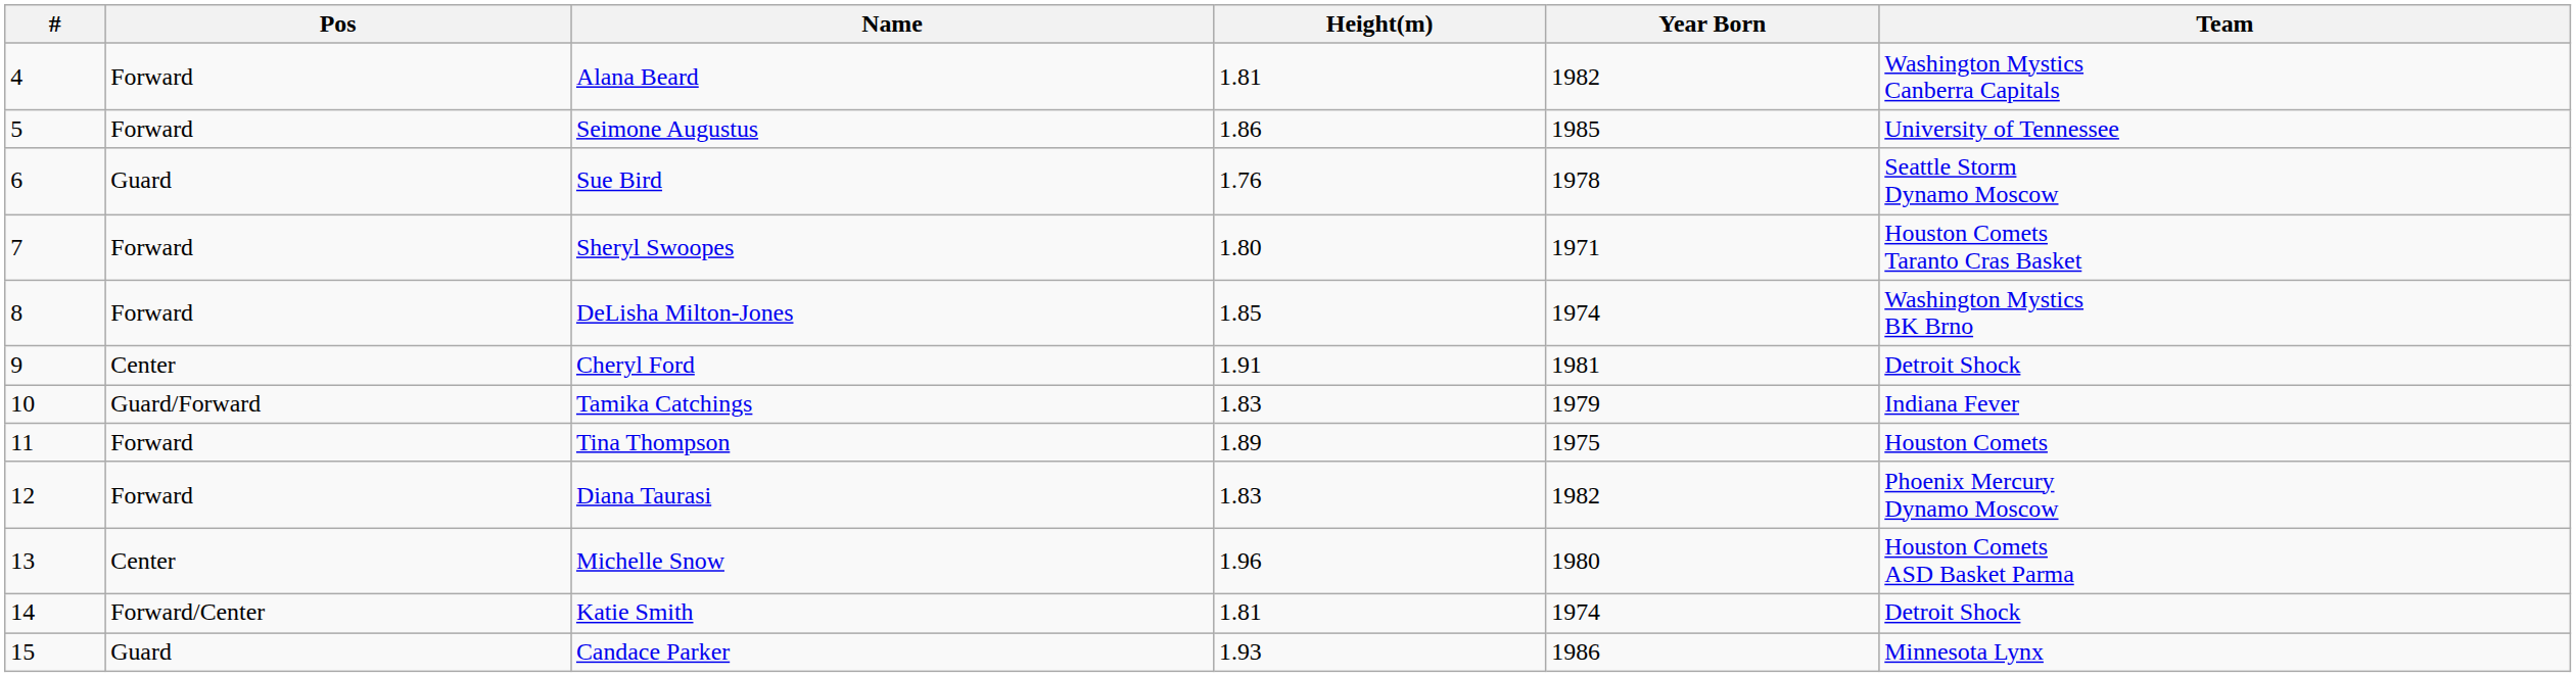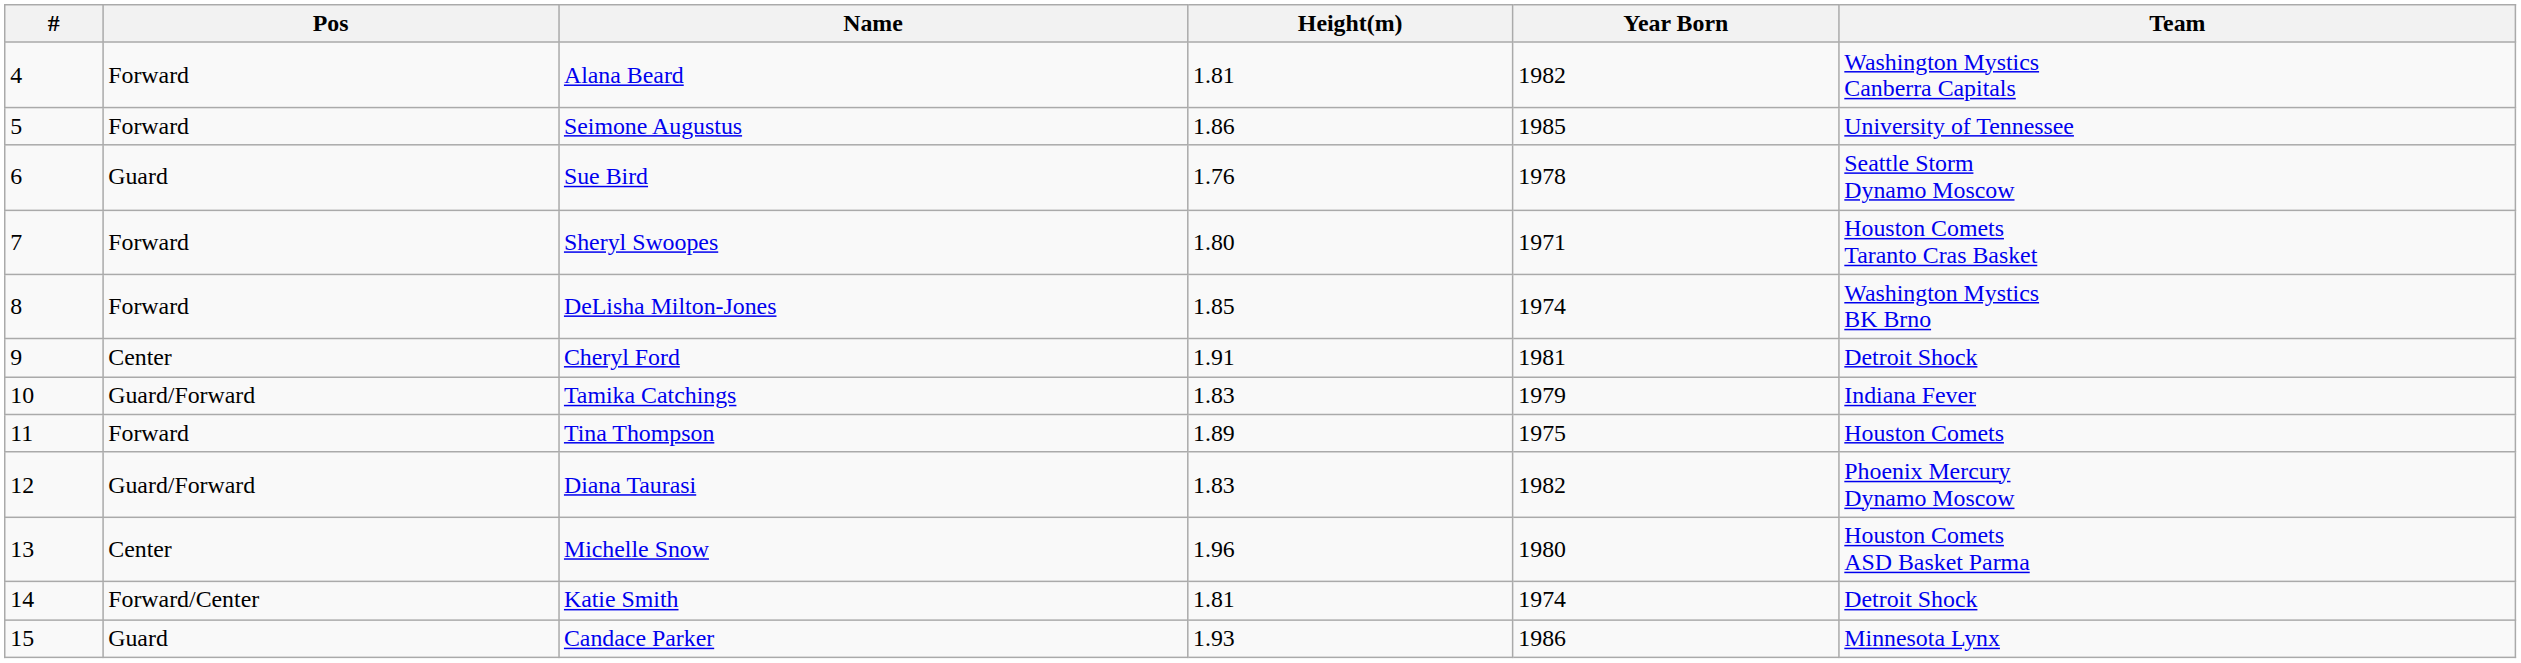Diana Taurasi | Pos: Forward -> Guard/Forward
